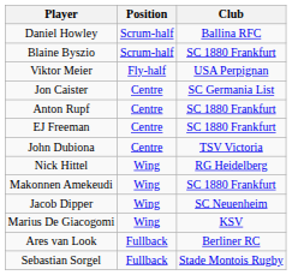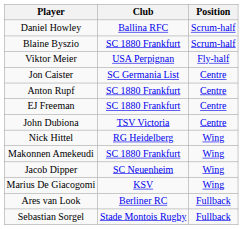columns swapped: Position <-> Club
